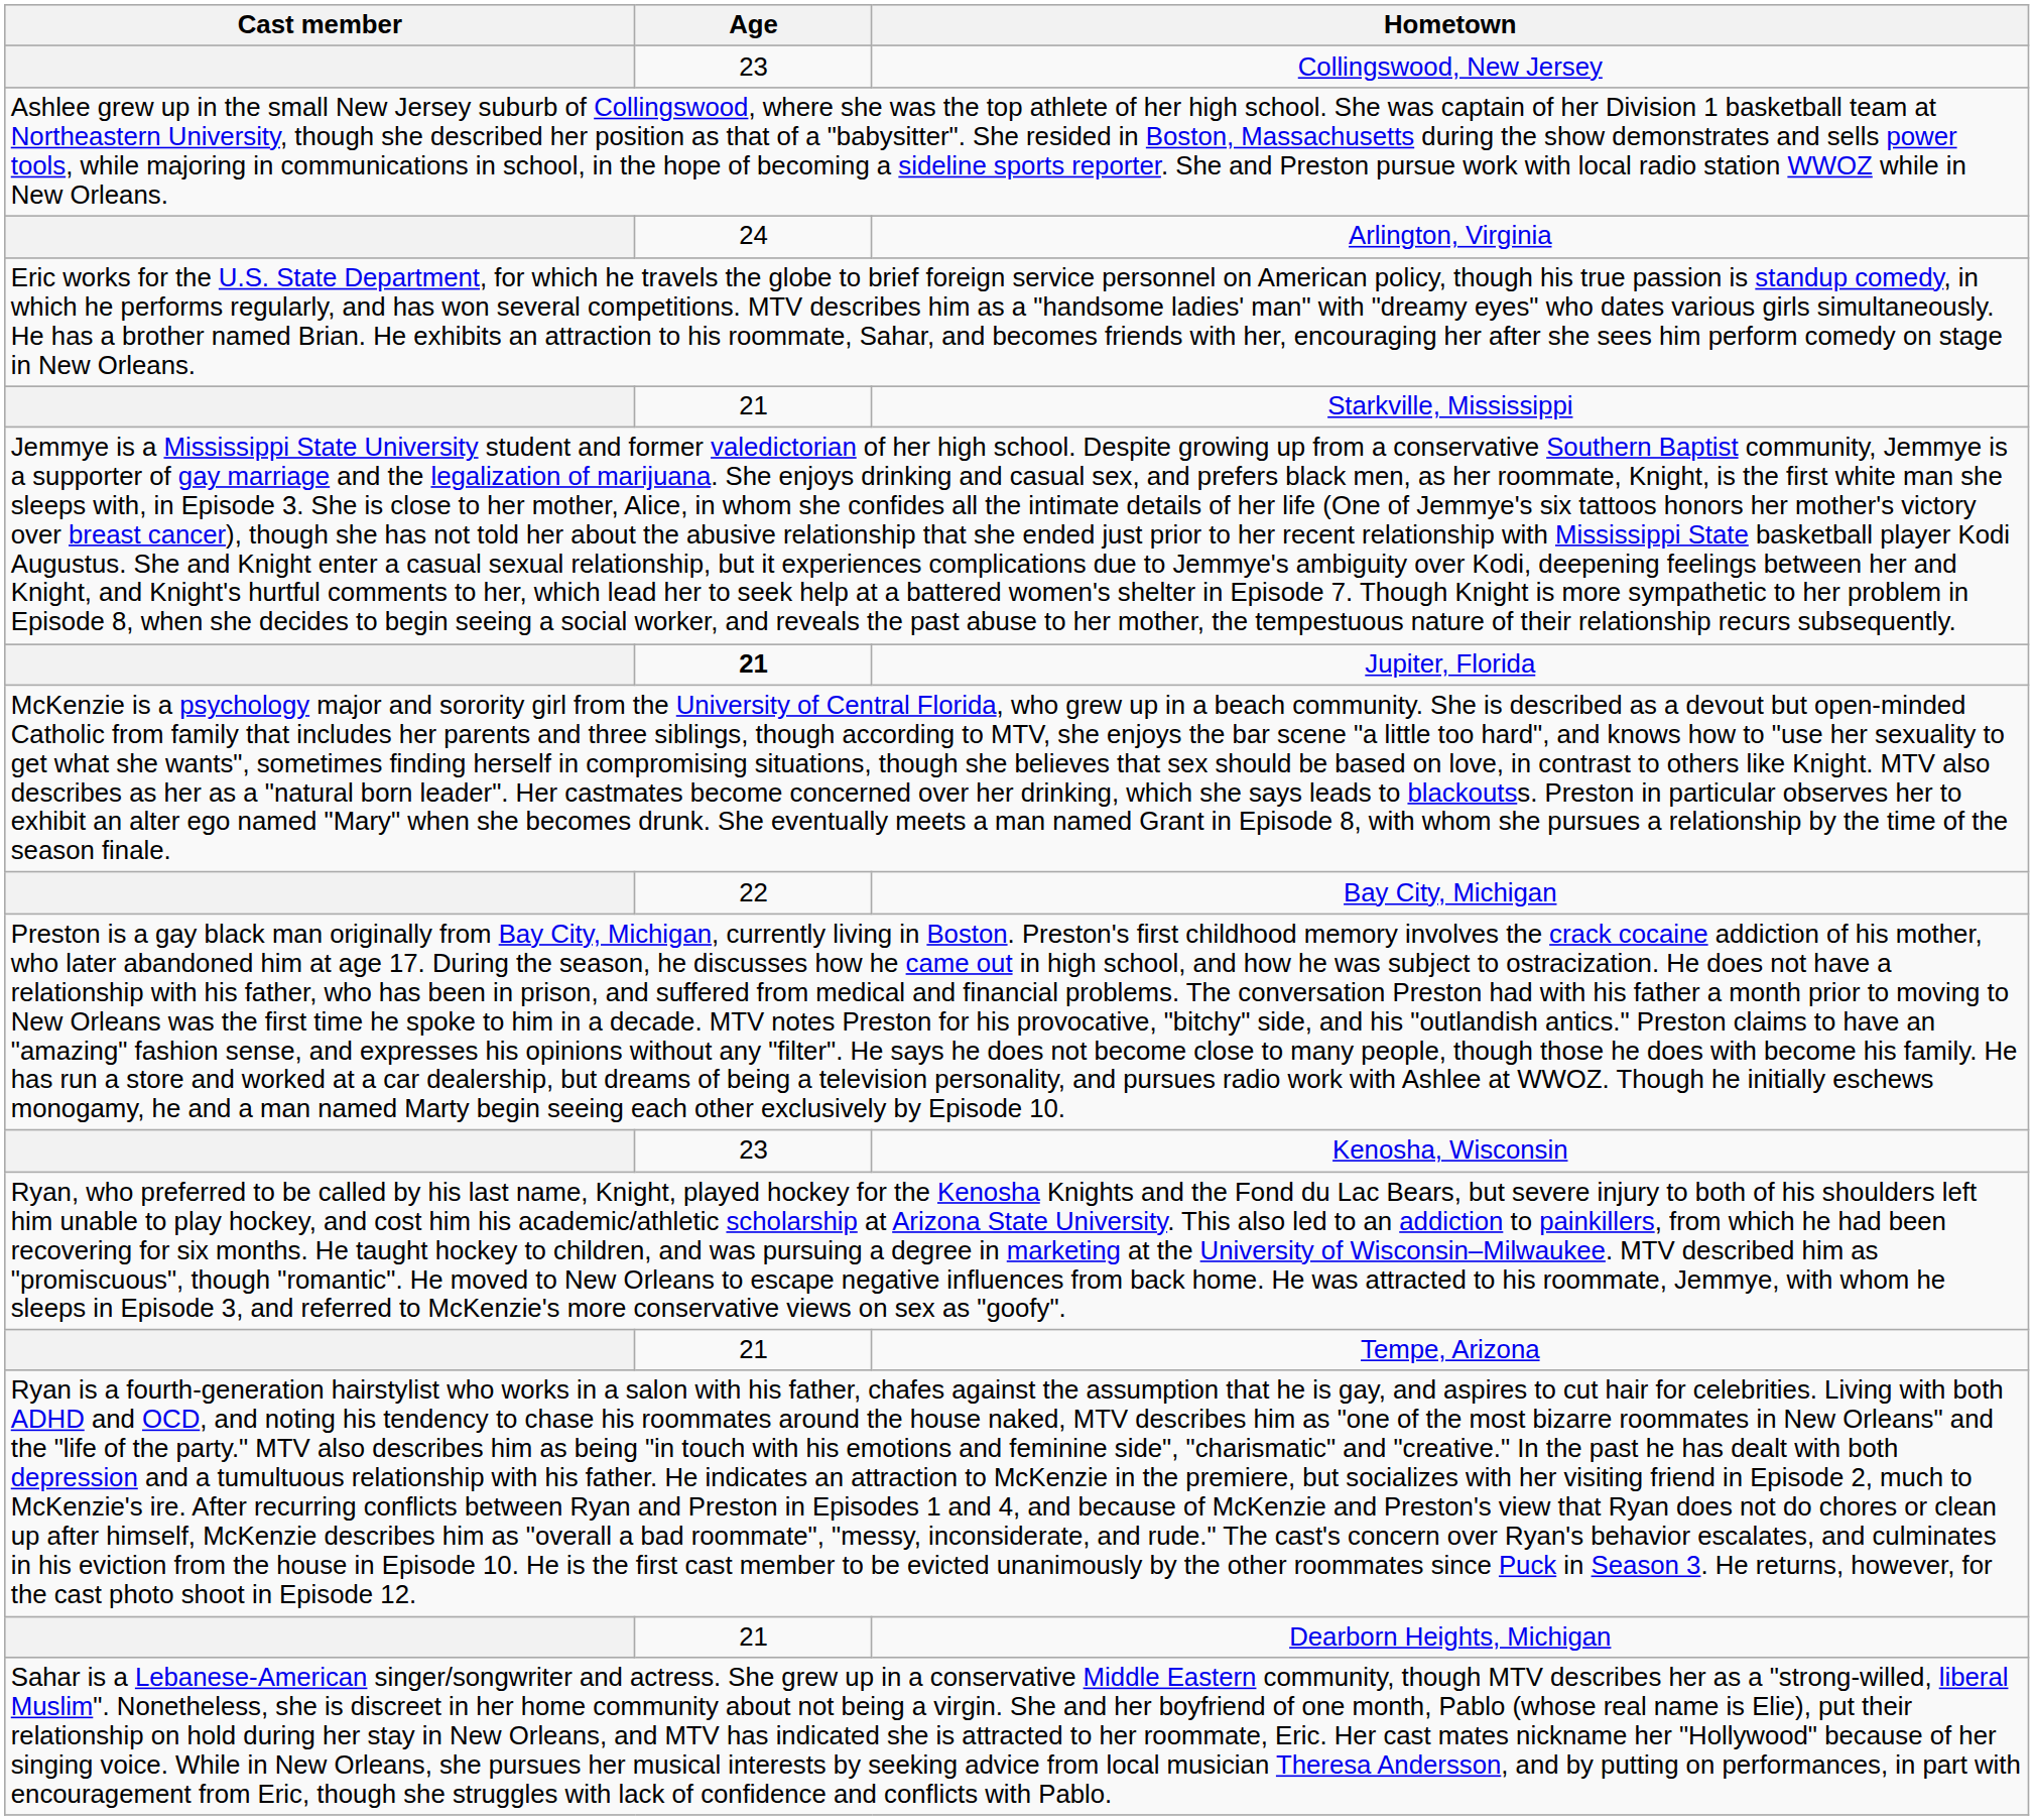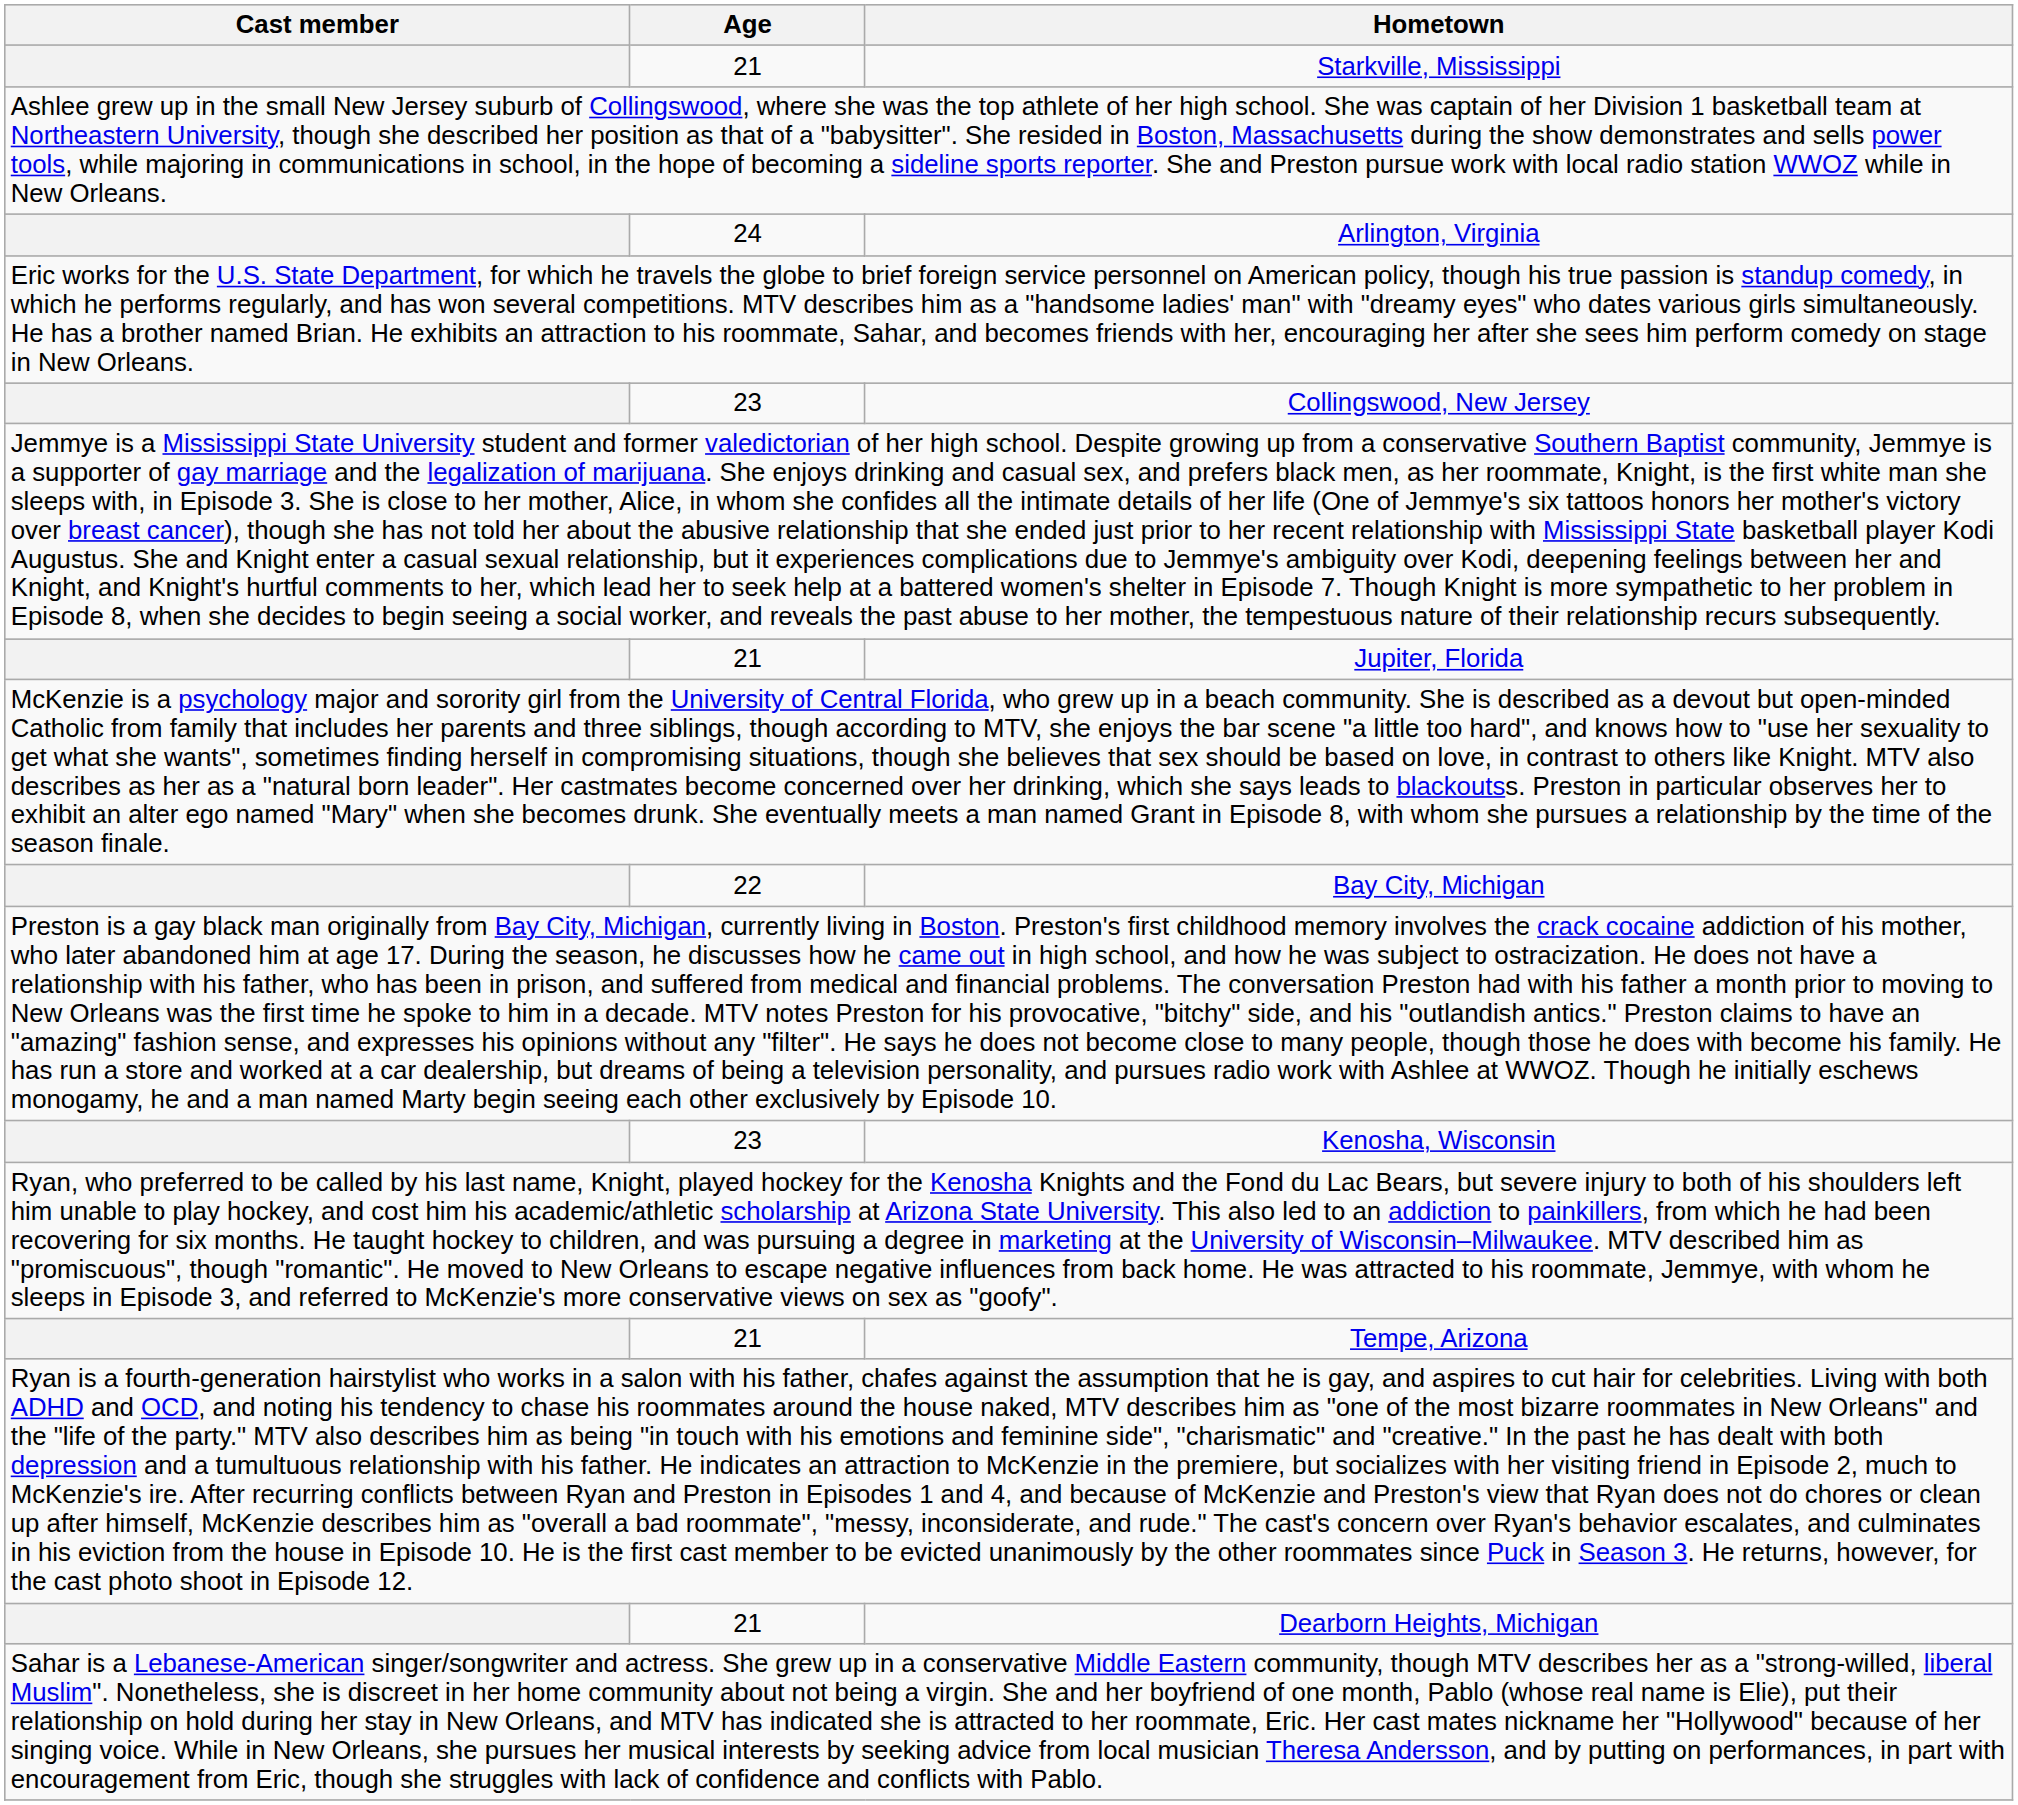rows swapped: Collingswood, New Jersey <-> Starkville, Mississippi
Jupiter, Florida | Age: bold -> normal
